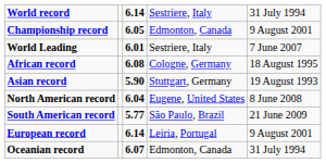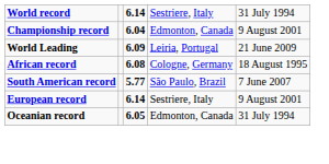Championship record | column 3: 6.05 -> 6.04
World Leading | column 3: 6.01 -> 6.09
World Leading | column 4: Sestriere, Italy -> Leiria, Portugal
World Leading | column 5: 7 June 2007 -> 21 June 2009
- row: Asian record | 5.90 | Stuttgart, Germany | 19 August 1993
- row: North American record | 6.04 | Eugene, United States | 8 June 2008
South American record | column 5: 21 June 2009 -> 7 June 2007
European record | column 4: Leiria, Portugal -> Sestriere, Italy
Oceanian record | column 3: 6.07 -> 6.05
